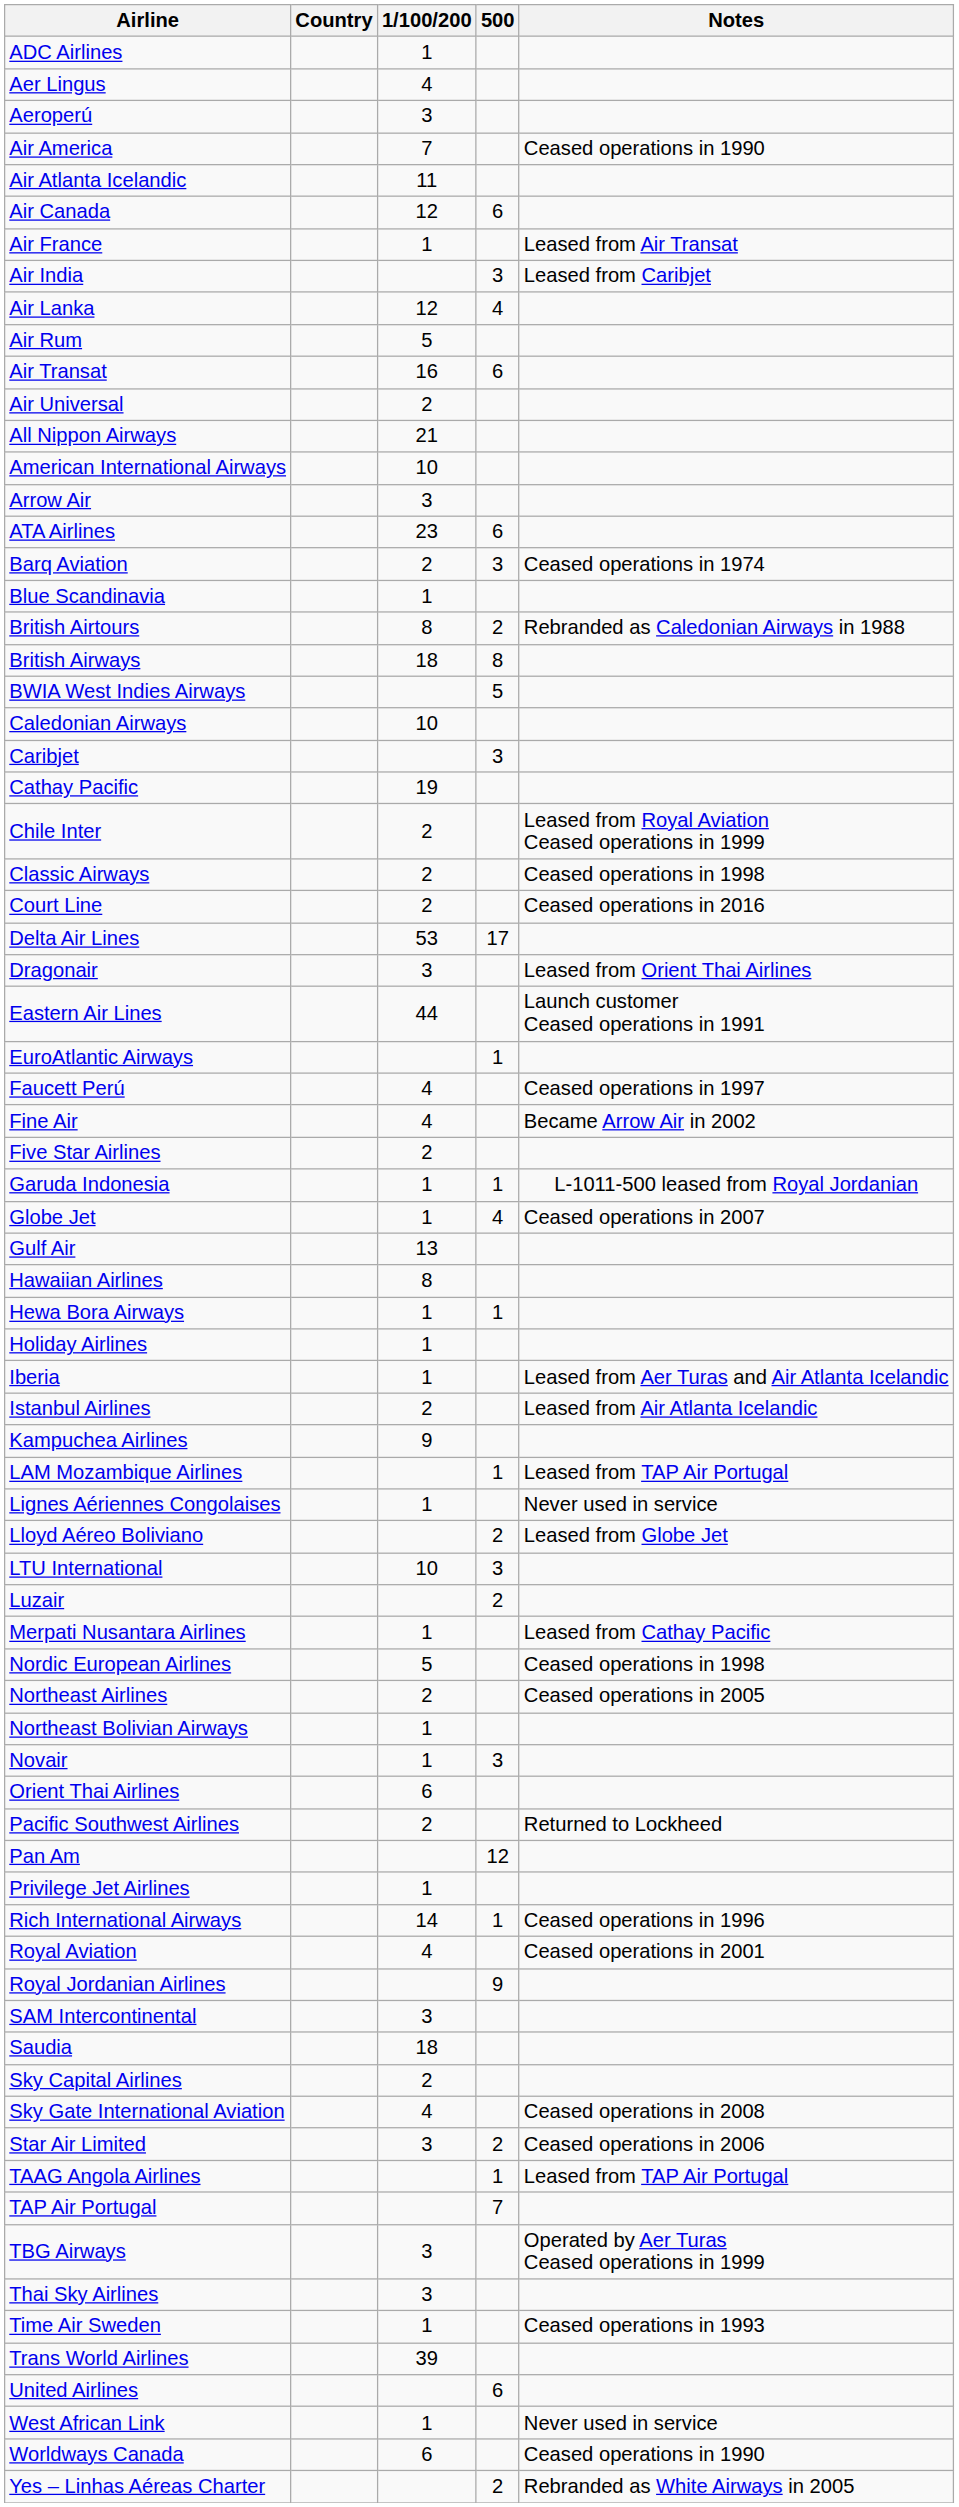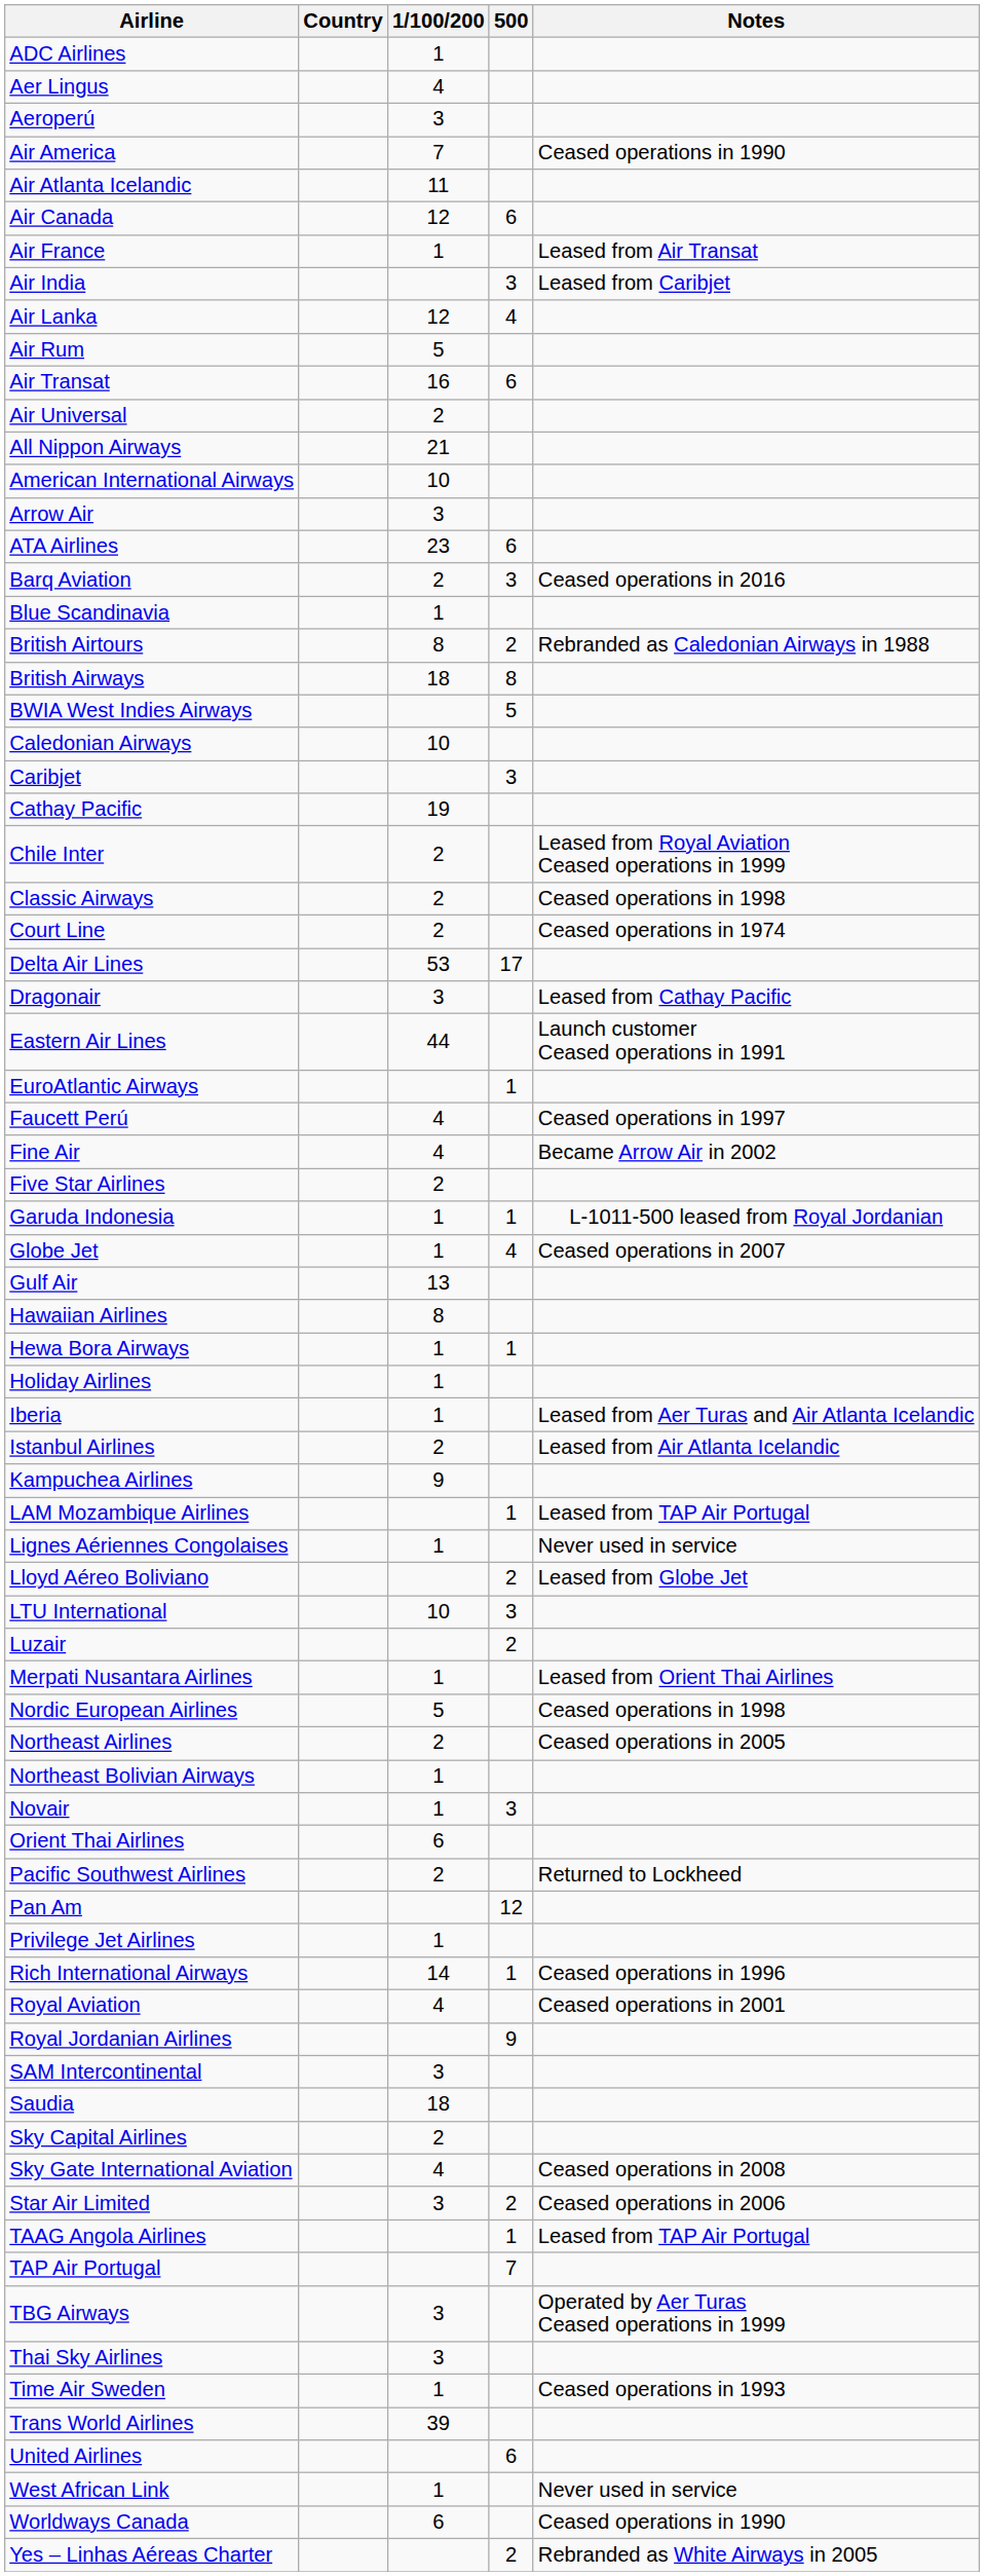Barq Aviation | Notes: Ceased operations in 1974 -> Ceased operations in 2016
Court Line | Notes: Ceased operations in 2016 -> Ceased operations in 1974
Dragonair | Notes: Leased from Orient Thai Airlines -> Leased from Cathay Pacific
Merpati Nusantara Airlines | Notes: Leased from Cathay Pacific -> Leased from Orient Thai Airlines
